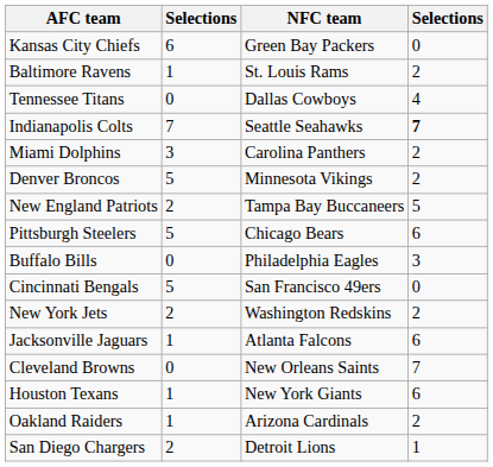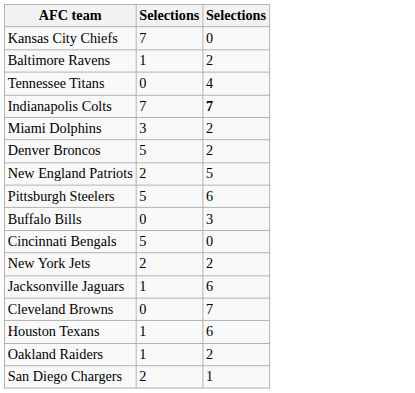- column: NFC team | Green Bay Packers | St. Louis Rams | Dallas Cowboys | Seattle Seahawks | Carolina Panthers | Minnesota Vikings | Tampa Bay Buccaneers | Chicago Bears | Philadelphia Eagles | San Francisco 49ers | Washington Redskins | Atlanta Falcons | New Orleans Saints | New York Giants | Arizona Cardinals | Detroit Lions
Kansas City Chiefs | column 2: 6 -> 7
